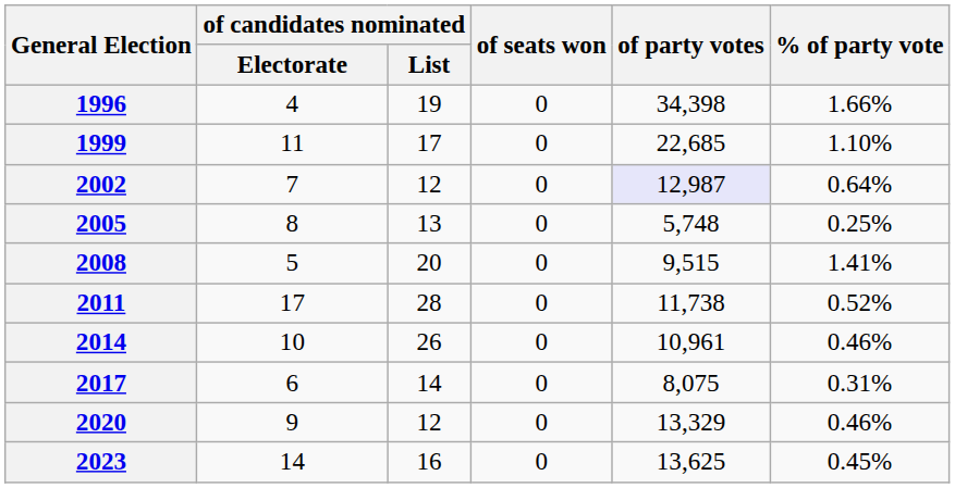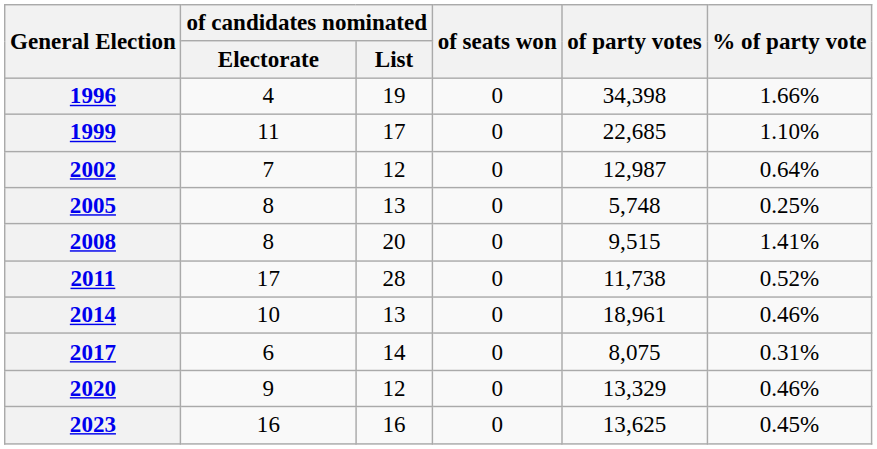2002 | of party votes: lavender background -> no background
2008 | of candidates nominated / Electorate: 5 -> 8
2014 | of candidates nominated / List: 26 -> 13
2014 | of party votes: 10,961 -> 18,961
2023 | of candidates nominated / Electorate: 14 -> 16
